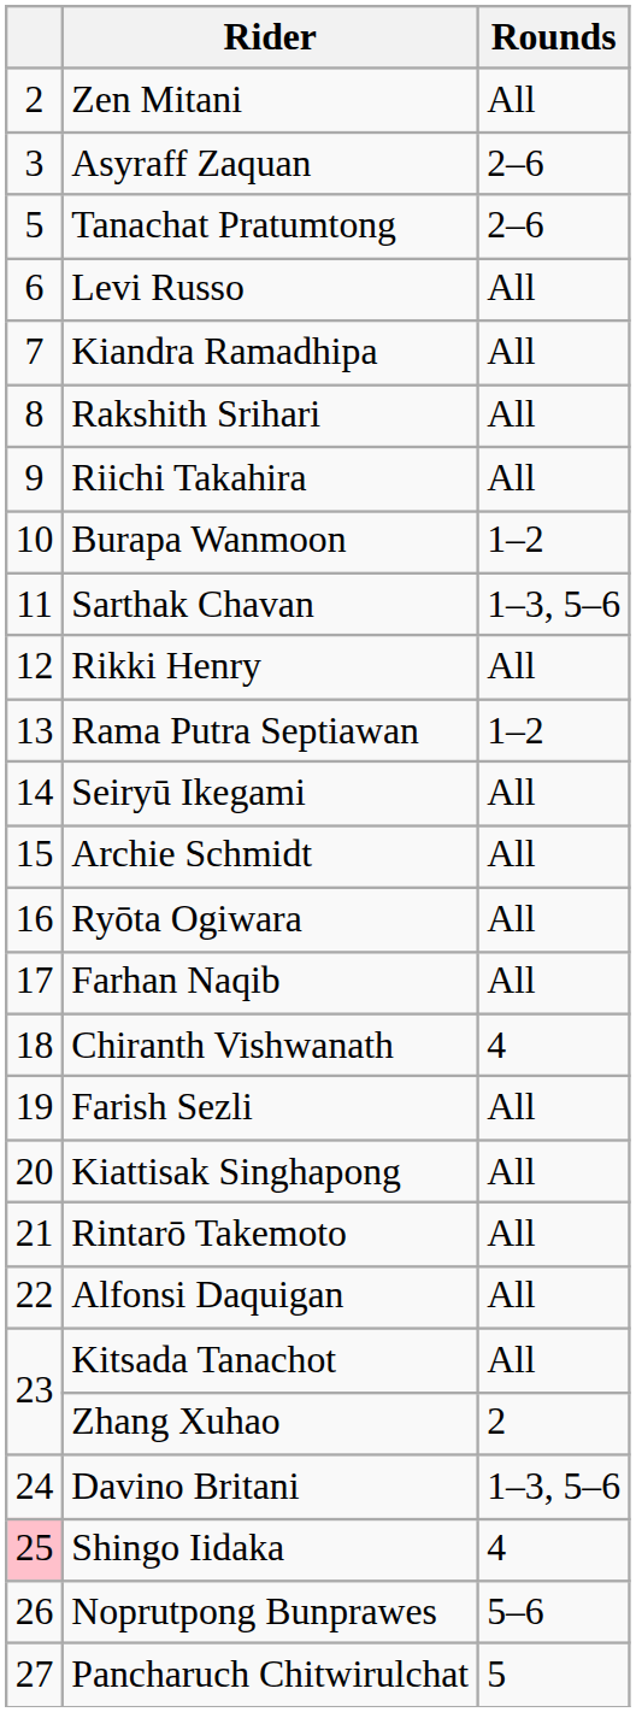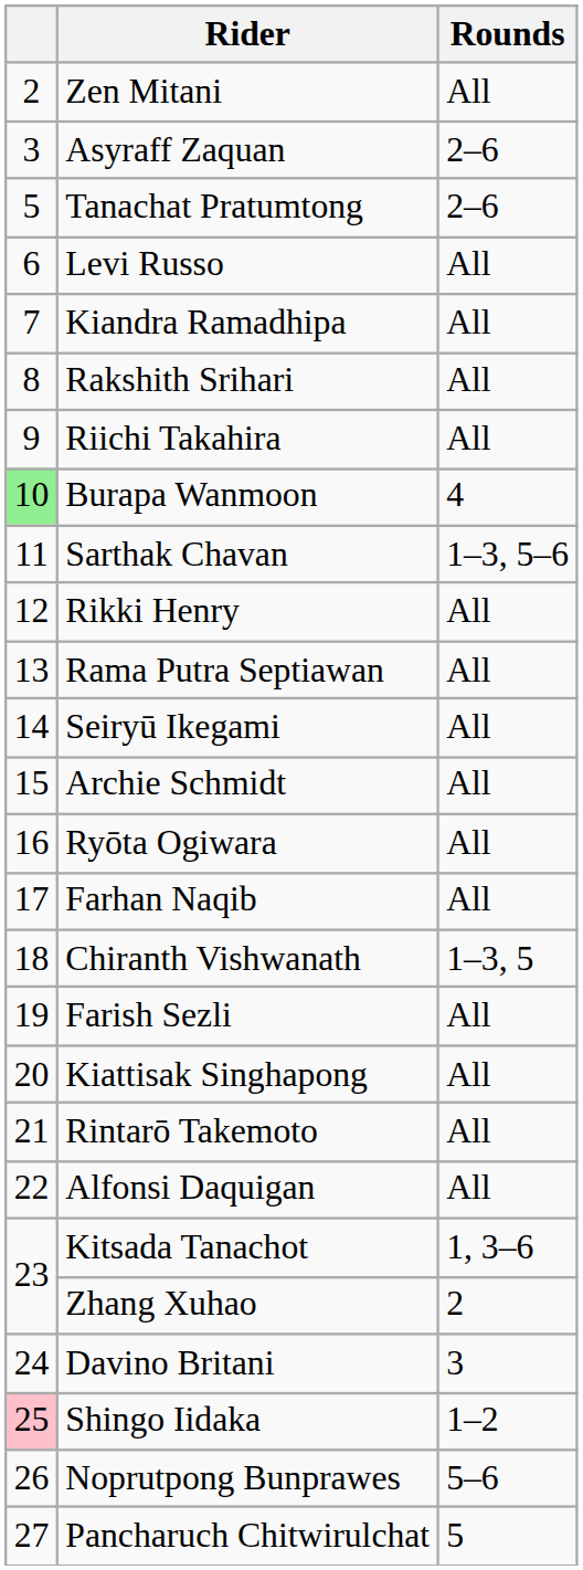Burapa Wanmoon | column 1: no background -> lightgreen background
Burapa Wanmoon | Rounds: 1–2 -> 4
Rama Putra Septiawan | Rounds: 1–2 -> All
Chiranth Vishwanath | Rounds: 4 -> 1–3, 5
Kitsada Tanachot | Rounds: All -> 1, 3–6
Davino Britani | Rounds: 1–3, 5–6 -> 3
Shingo Iidaka | Rounds: 4 -> 1–2
